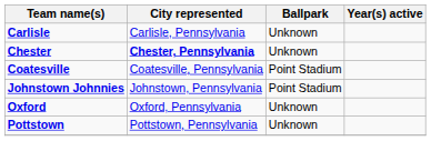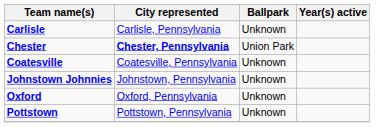Chester | Ballpark: Unknown -> Union Park
Coatesville | Ballpark: Point Stadium -> Unknown
Johnstown Johnnies | Ballpark: Point Stadium -> Unknown
